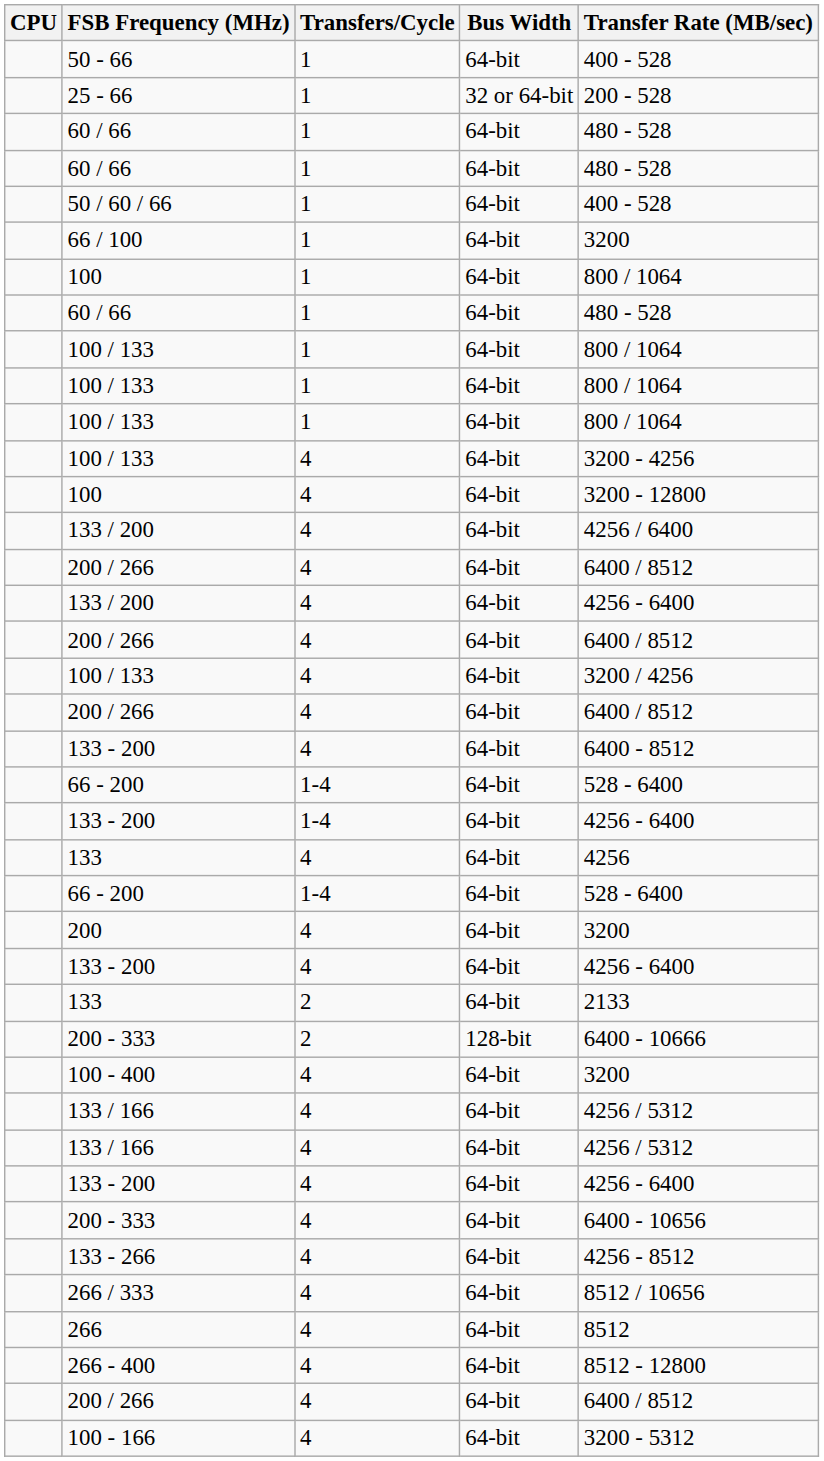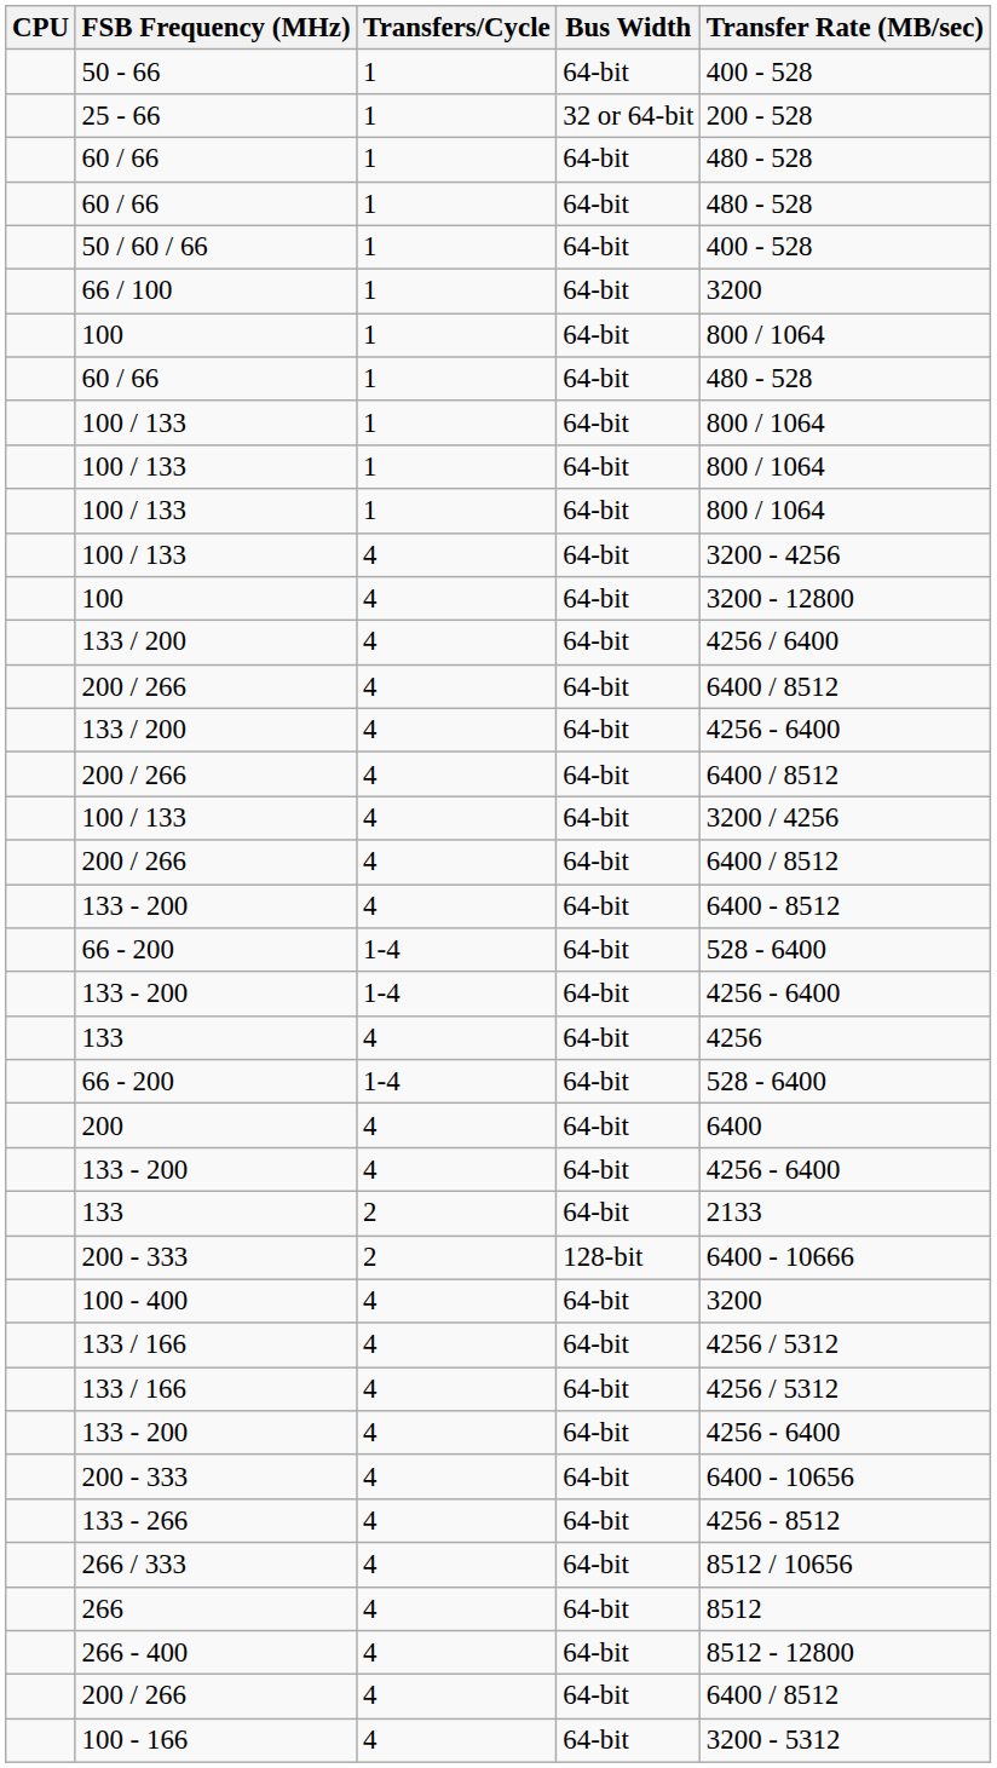200 | Transfer Rate (MB/sec): 3200 -> 6400
